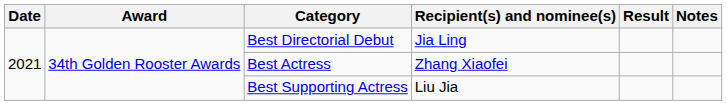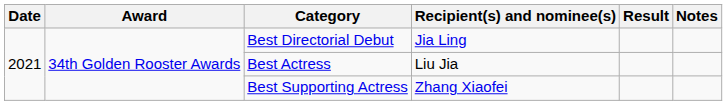Best Actress | Recipient(s) and nominee(s): Zhang Xiaofei -> Liu Jia
Best Supporting Actress | Recipient(s) and nominee(s): Liu Jia -> Zhang Xiaofei
